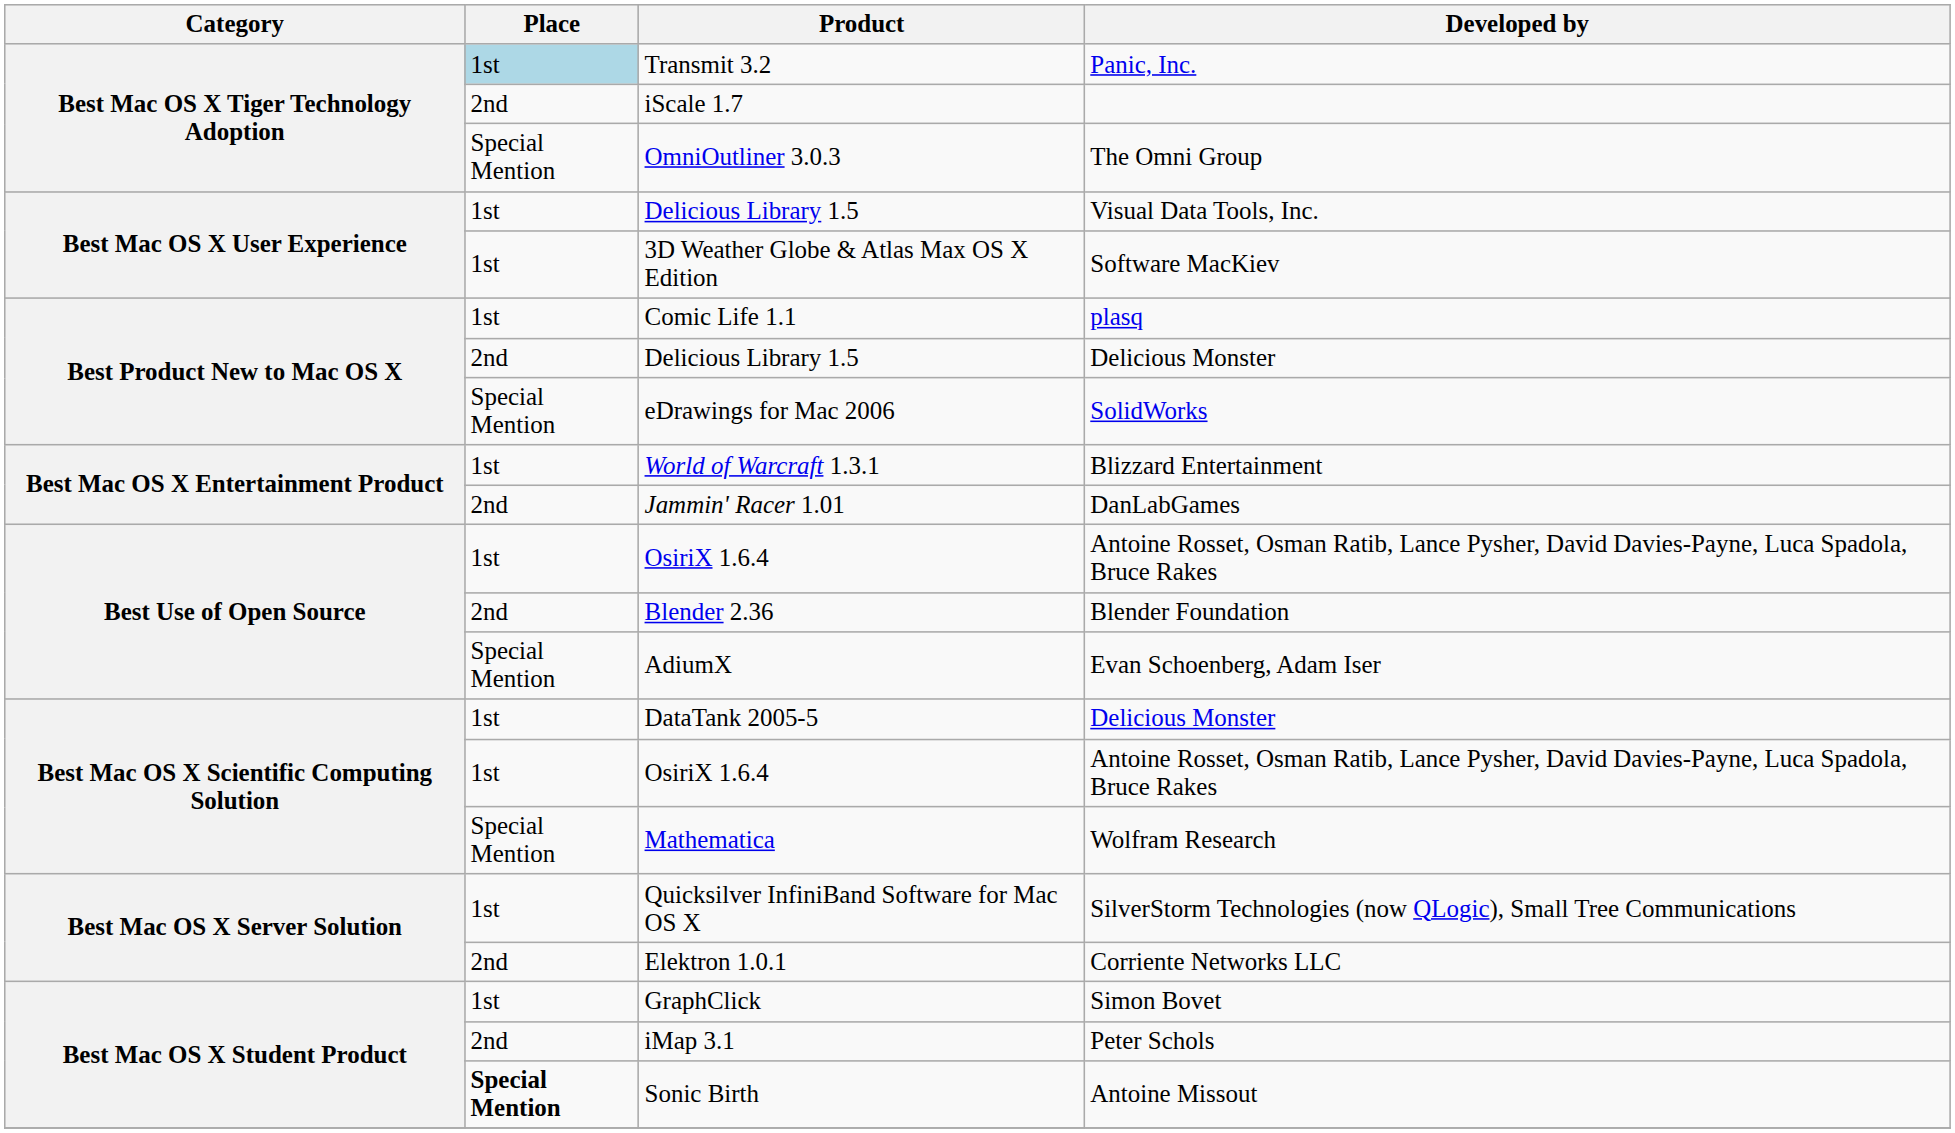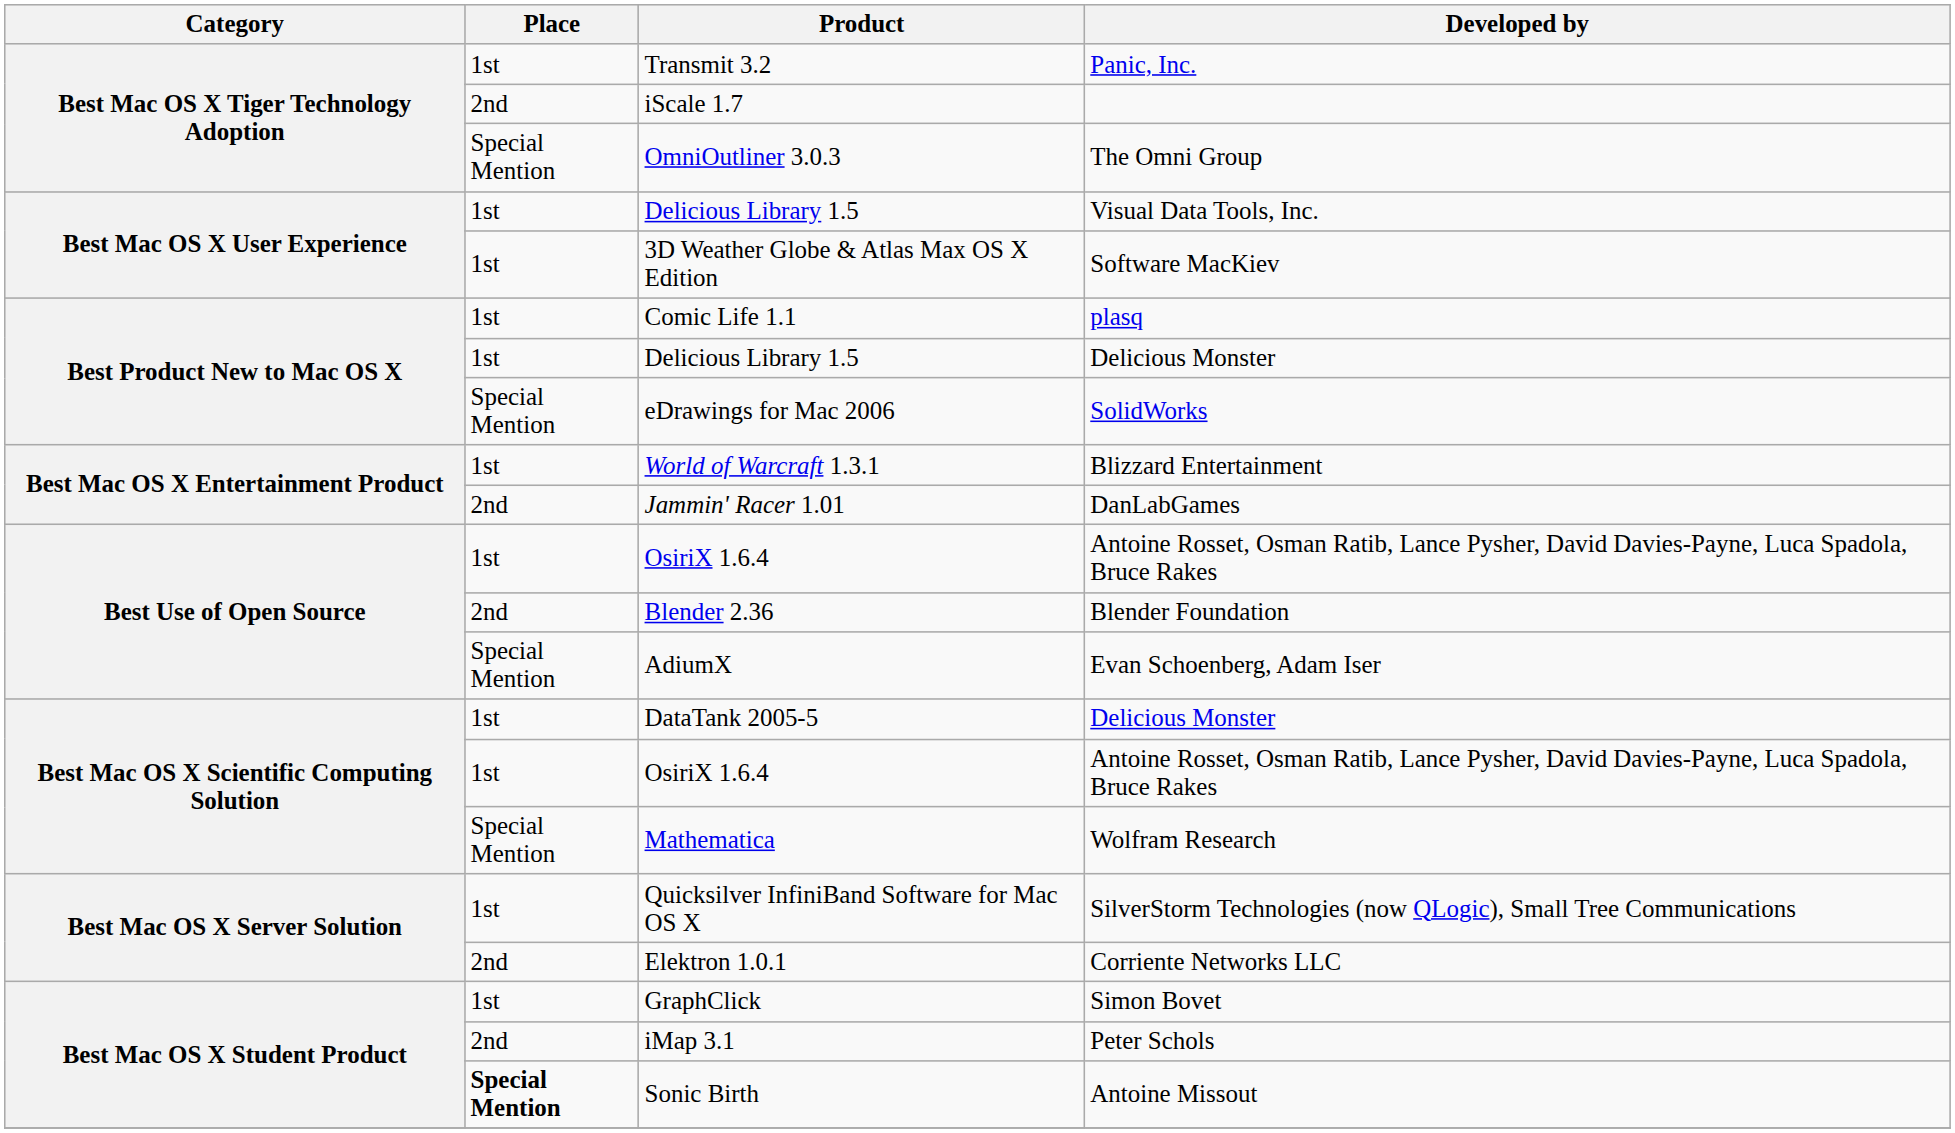Transmit 3.2 | Place: lightblue background -> no background
Best Product New to Mac OS X / Delicious Library 1.5 | Place: 2nd -> 1st
